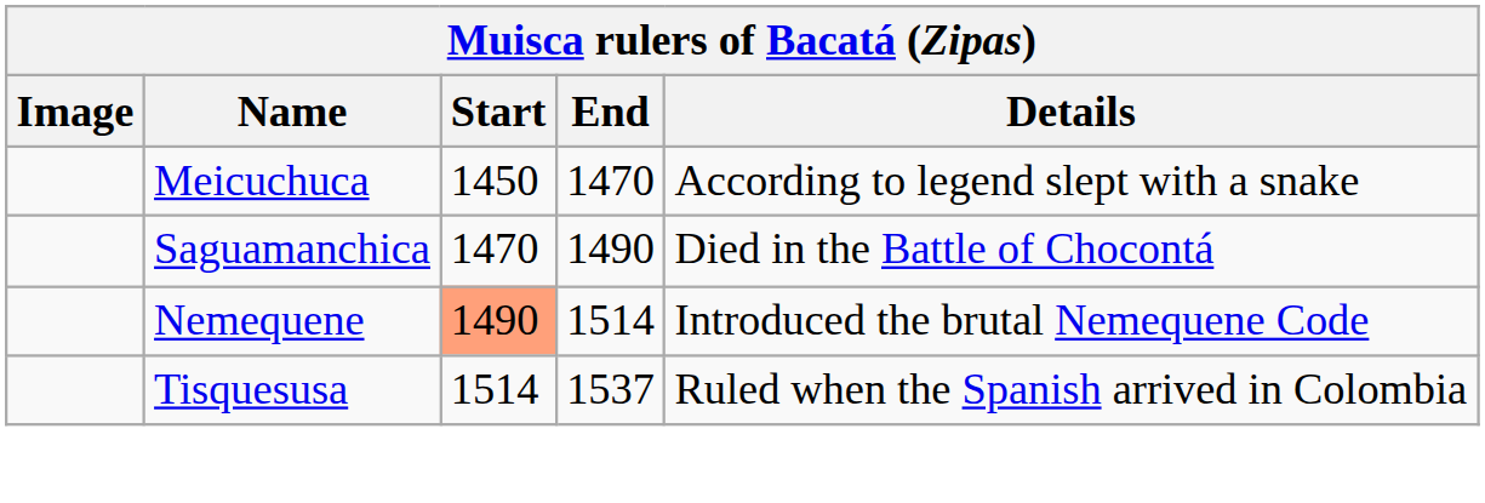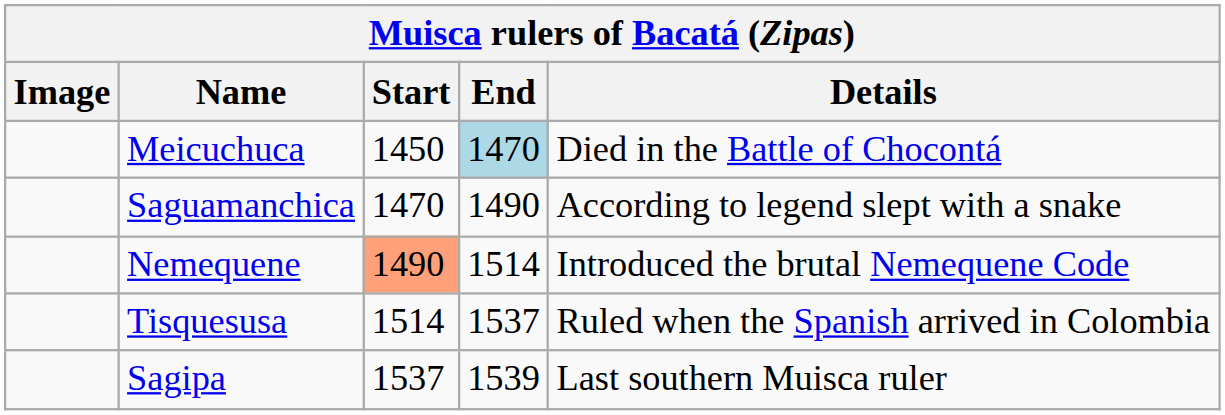Meicuchuca | End: no background -> lightblue background
Meicuchuca | Details: According to legend slept with a snake -> Died in the Battle of Chocontá
Saguamanchica | Details: Died in the Battle of Chocontá -> According to legend slept with a snake
+ row: Sagipa | 1537 | 1539 | Last southern Muisca ruler
